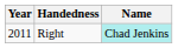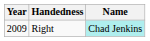Right | Year: 2011 -> 2009
